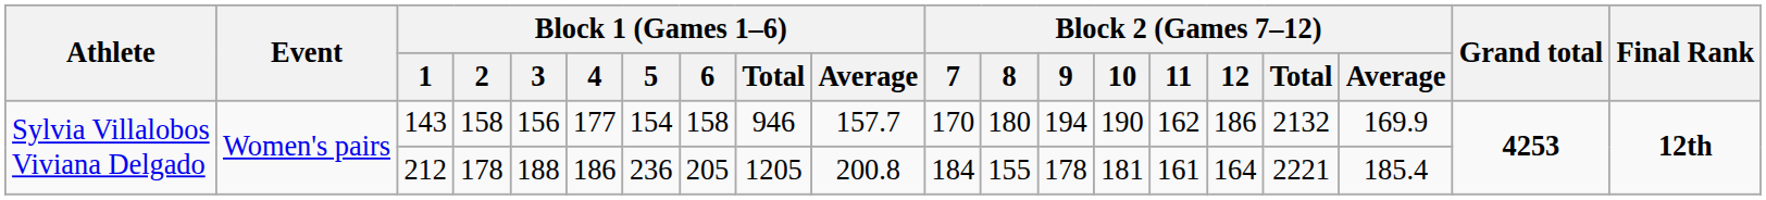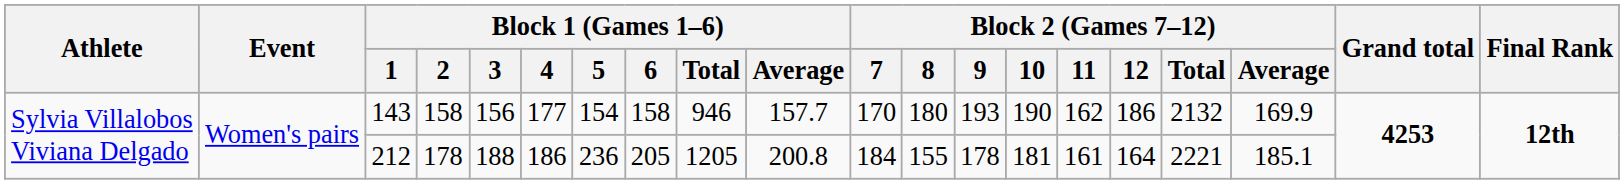143 | Block 2 (Games 7–12) / 9: 194 -> 193
212 | Block 2 (Games 7–12) / Average: 185.4 -> 185.1
